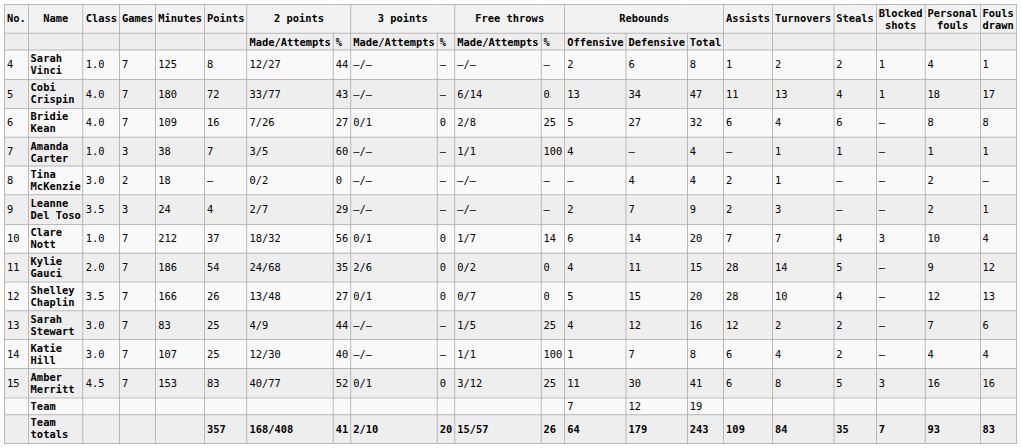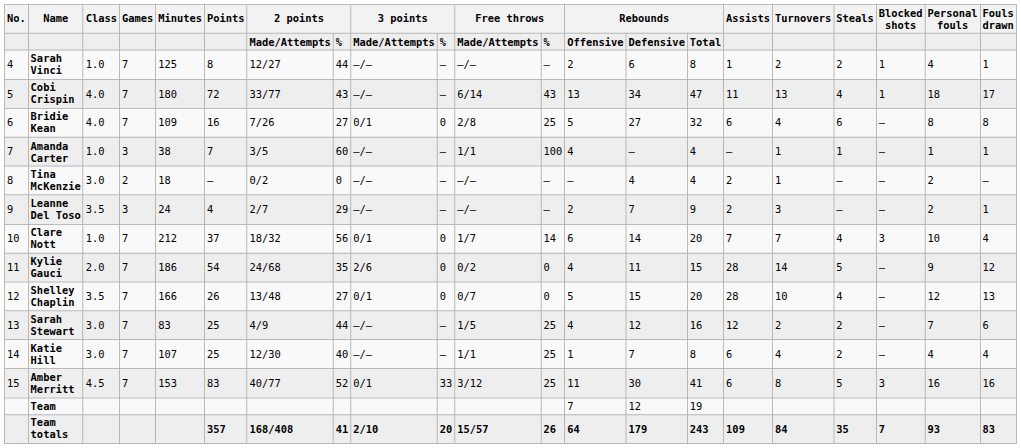Cobi Crispin | column 12: 0 -> 43
Katie Hill | column 12: 100 -> 25
Amber Merritt | column 10: 0 -> 33
